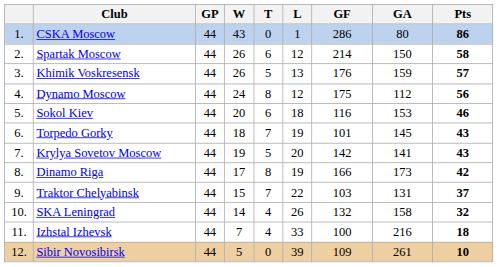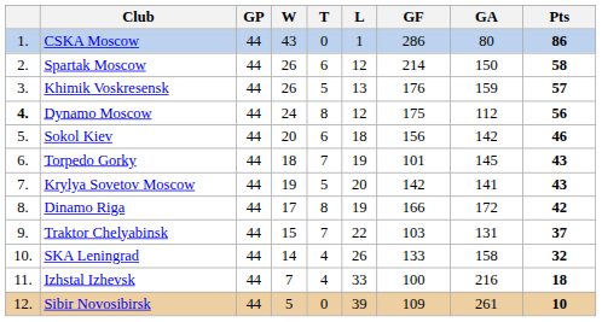Dynamo Moscow | column 1: normal -> bold
Sokol Kiev | GF: 116 -> 156
Sokol Kiev | GA: 153 -> 142
Dinamo Riga | GA: 173 -> 172
SKA Leningrad | GF: 132 -> 133
